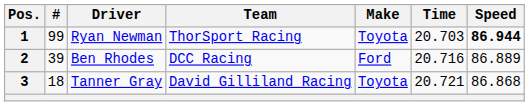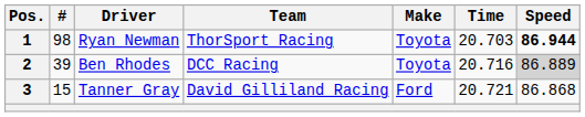1 | #: 99 -> 98
2 | Make: Ford -> Toyota
2 | Speed: no background -> lightgrey background
3 | #: 18 -> 15
3 | Make: Toyota -> Ford
